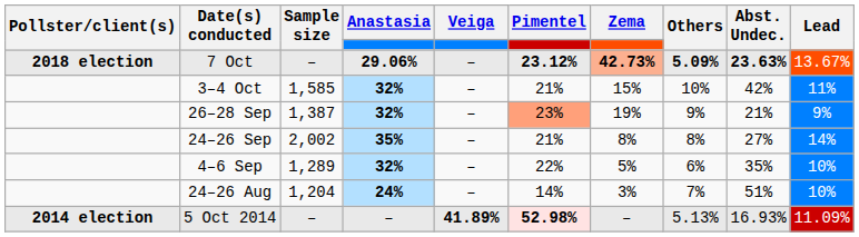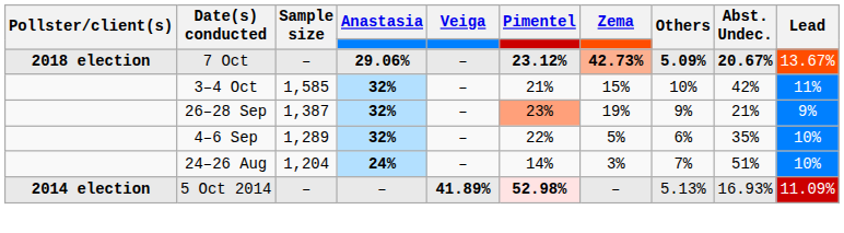7 Oct | Abst. Undec.: 23.63% -> 20.67%
- row: 24–26 Sep | 2,002 | 35% | – | 21% | 8% | 8% | 27% | 14%
